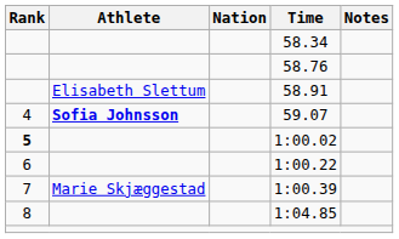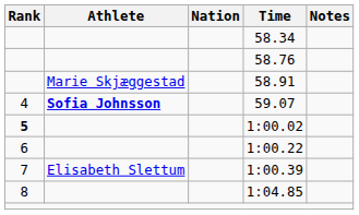58.91 | Athlete: Elisabeth Slettum -> Marie Skjæggestad
1:00.39 | Athlete: Marie Skjæggestad -> Elisabeth Slettum
